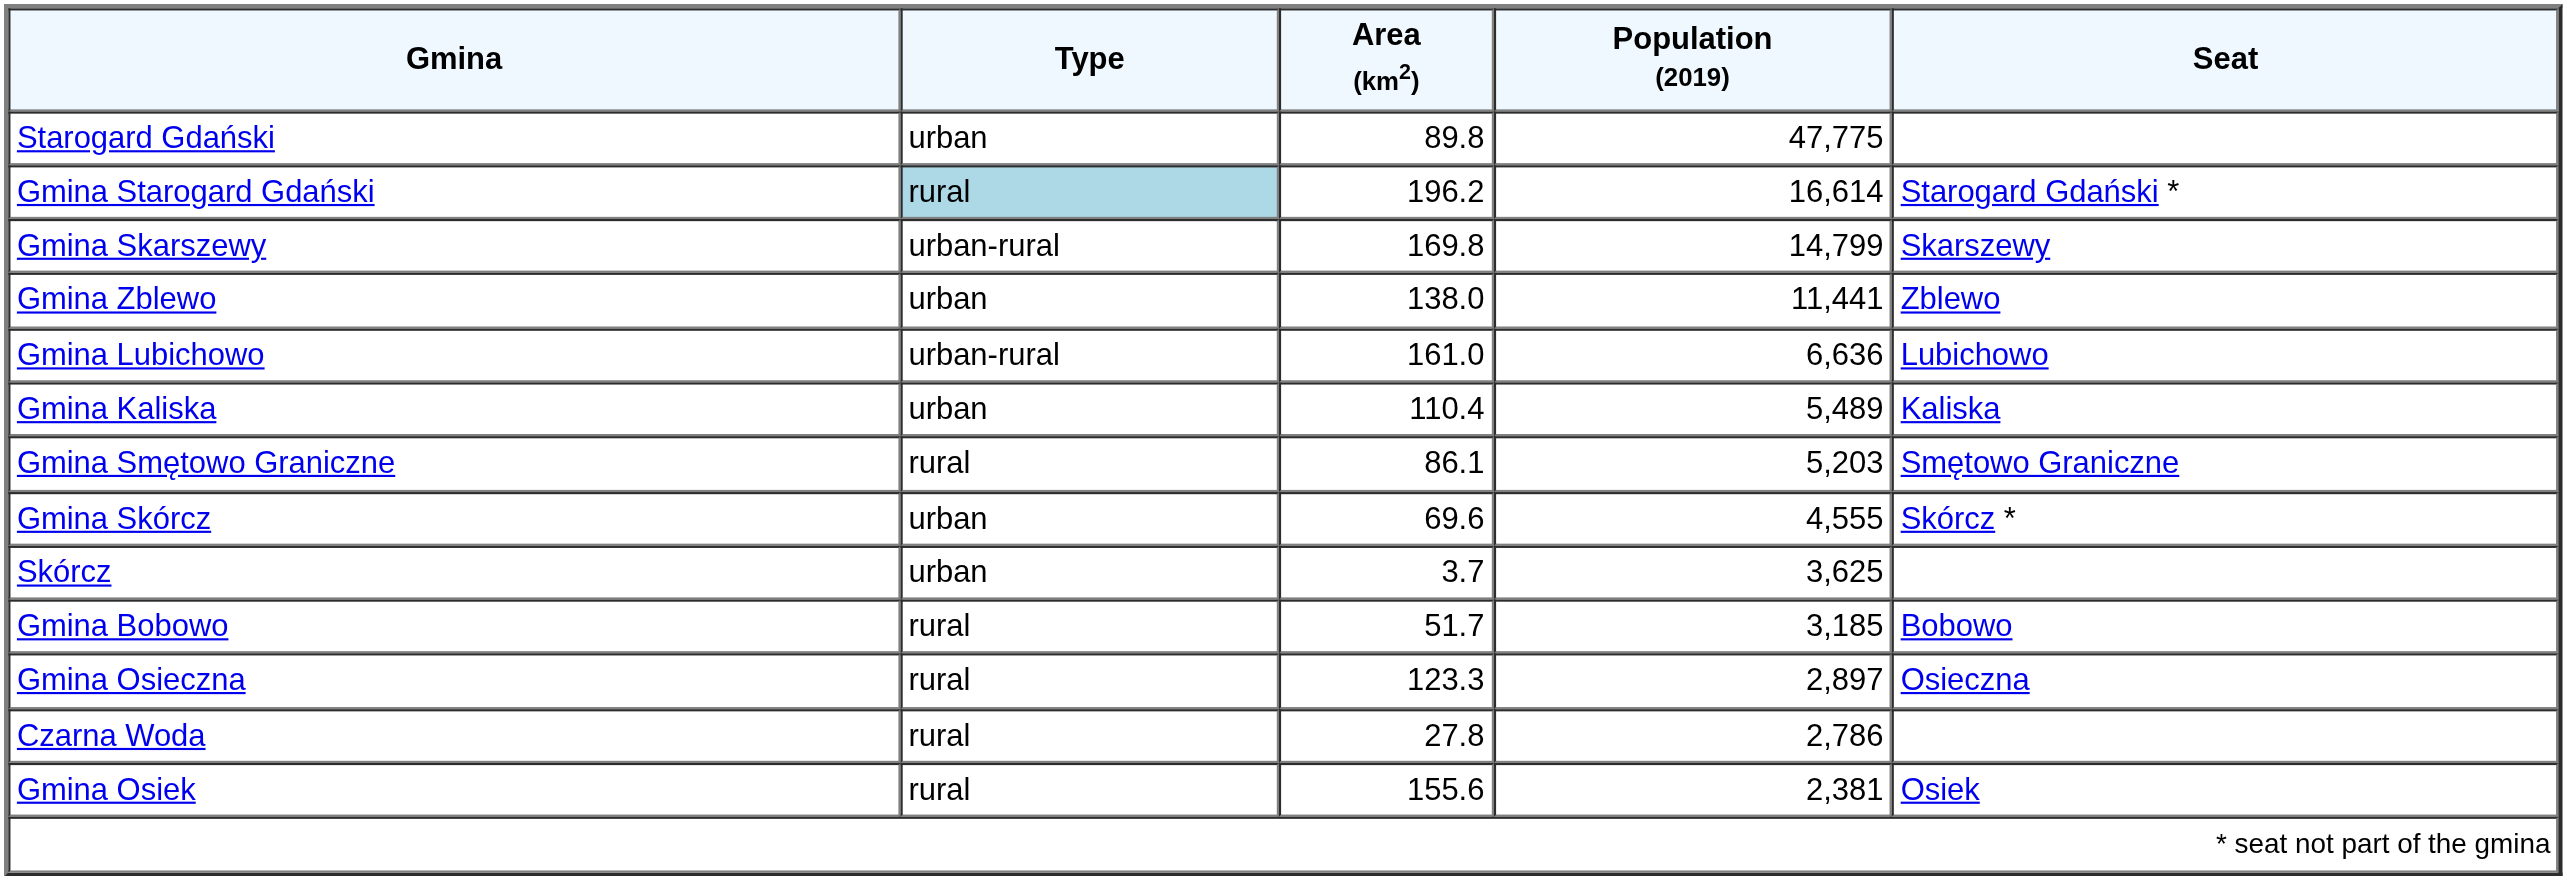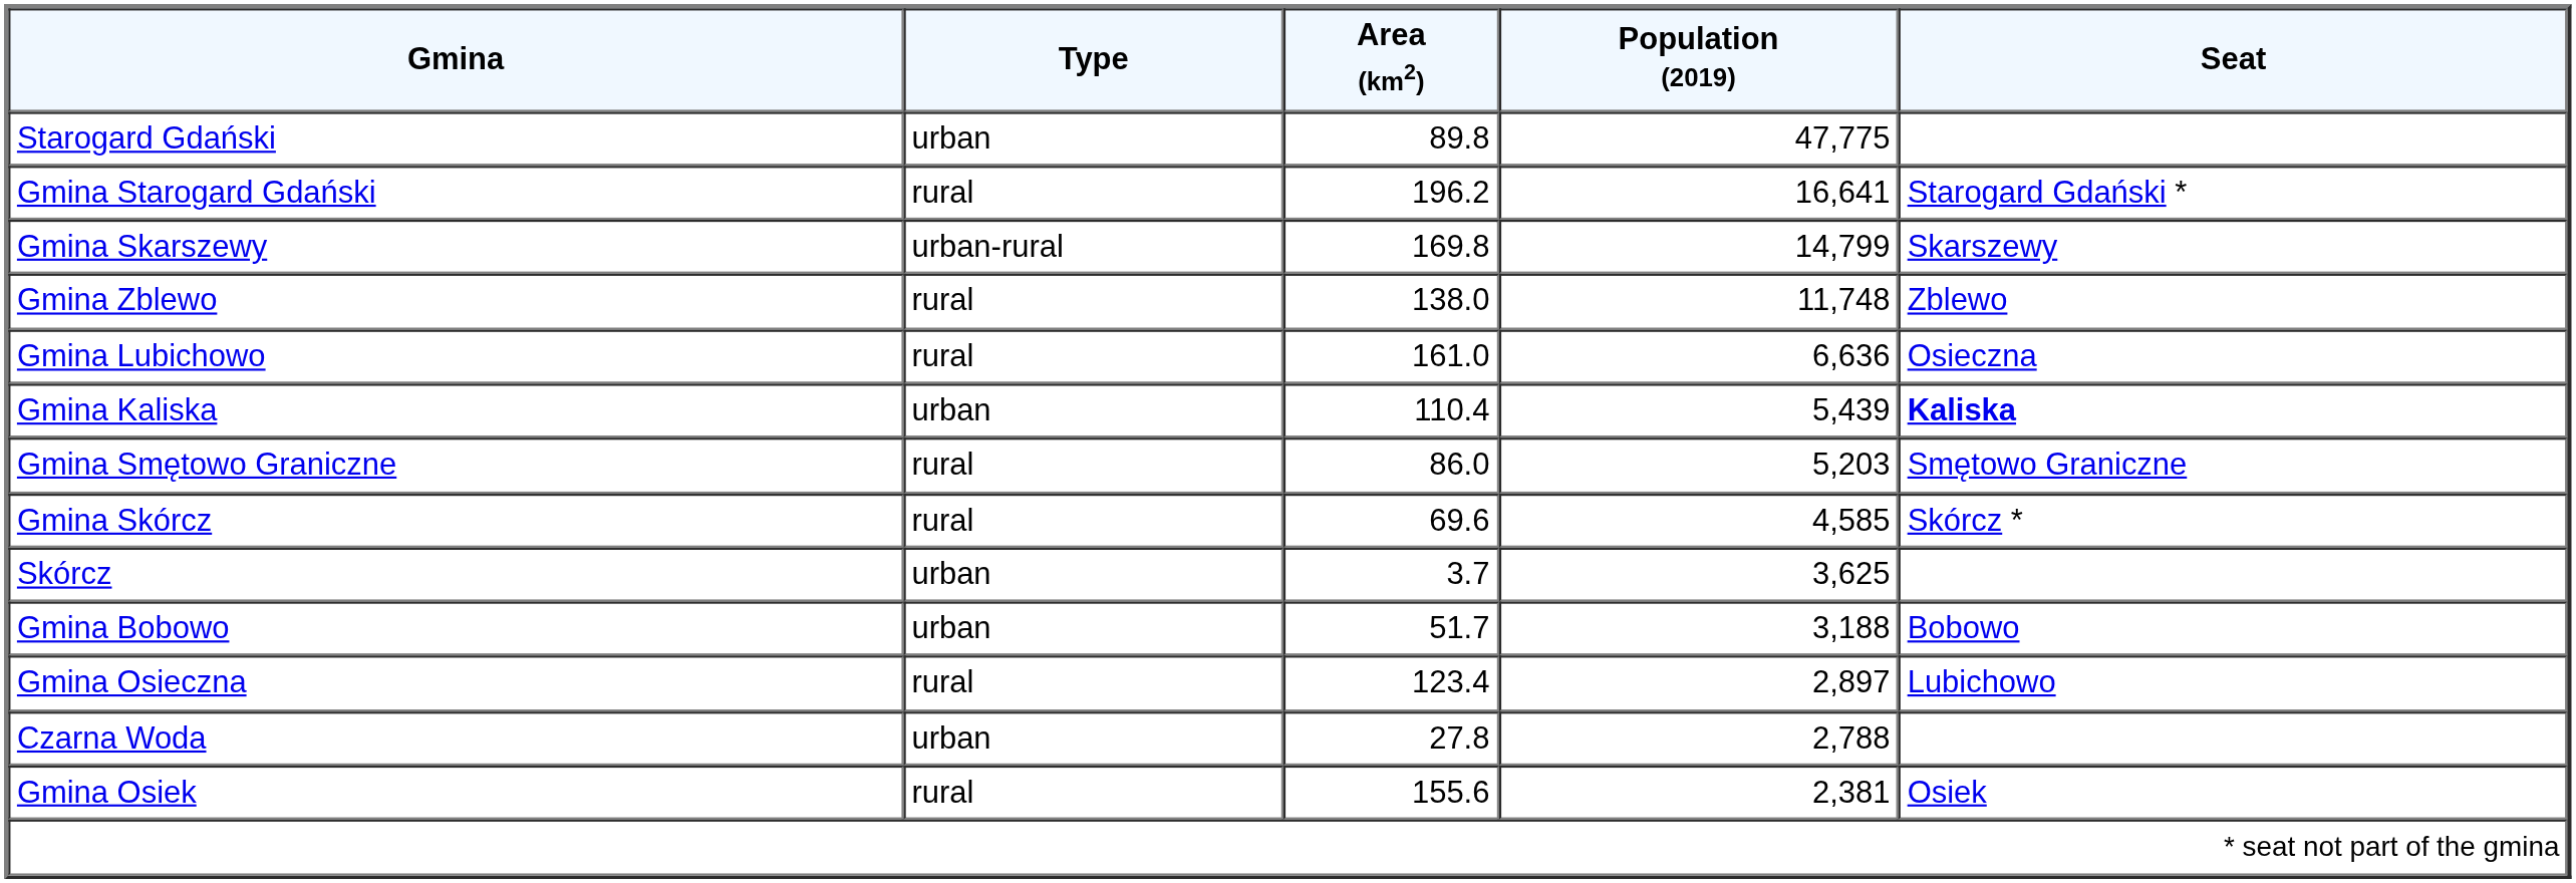Gmina Starogard Gdański | Type: lightblue background -> no background
Gmina Starogard Gdański | Population (2019): 16,614 -> 16,641
Gmina Zblewo | Type: urban -> rural
Gmina Zblewo | Population (2019): 11,441 -> 11,748
Gmina Lubichowo | Type: urban-rural -> rural
Gmina Lubichowo | Seat: Lubichowo -> Osieczna
Gmina Kaliska | Population (2019): 5,489 -> 5,439
Gmina Kaliska | Seat: normal -> bold
Gmina Smętowo Graniczne | Area (km2): 86.1 -> 86.0
Gmina Skórcz | Type: urban -> rural
Gmina Skórcz | Population (2019): 4,555 -> 4,585
Gmina Bobowo | Type: rural -> urban
Gmina Bobowo | Population (2019): 3,185 -> 3,188
Gmina Osieczna | Area (km2): 123.3 -> 123.4
Gmina Osieczna | Seat: Osieczna -> Lubichowo
Czarna Woda | Type: rural -> urban
Czarna Woda | Population (2019): 2,786 -> 2,788
